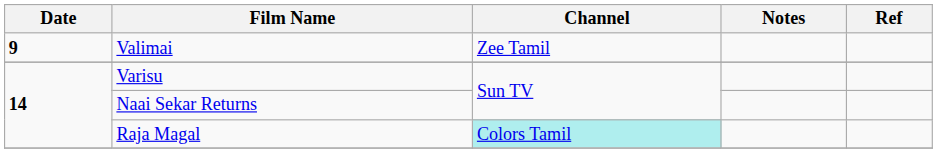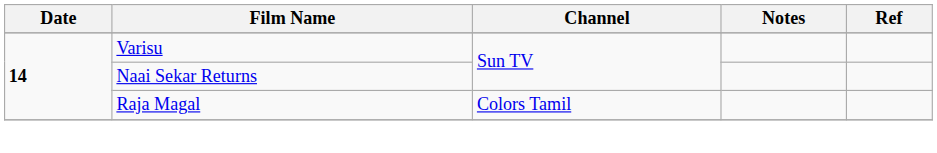- row: 9 | Valimai | Zee Tamil
Raja Magal | Channel: paleturquoise background -> no background
